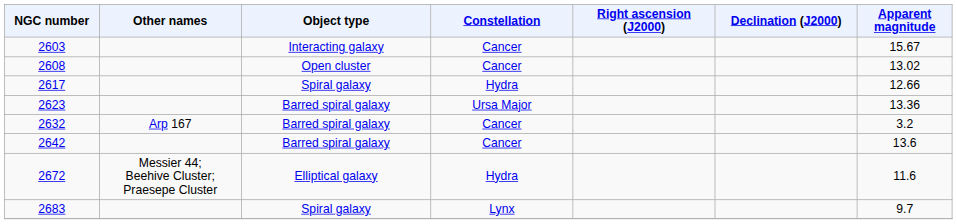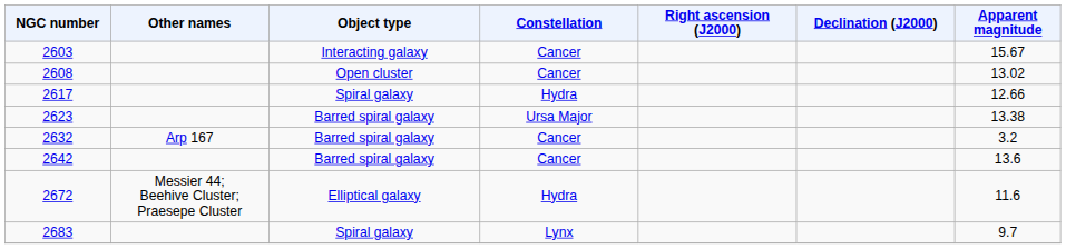2623 | Apparent magnitude: 13.36 -> 13.38
